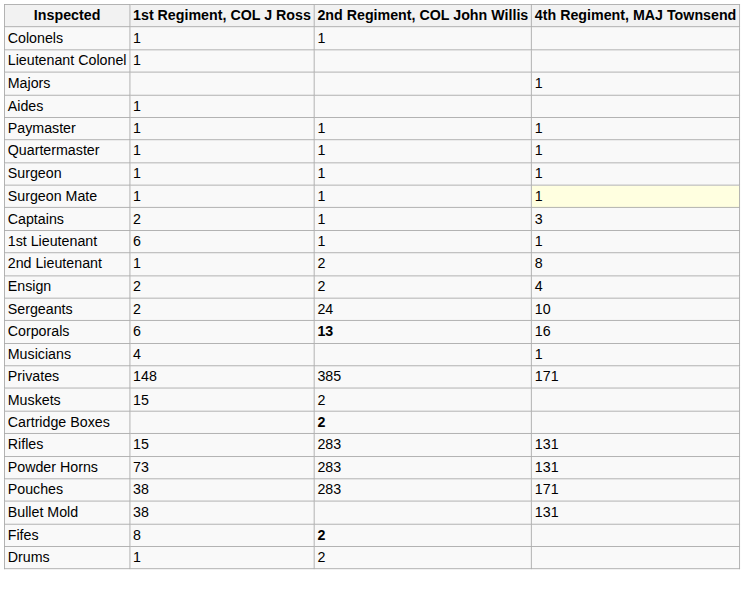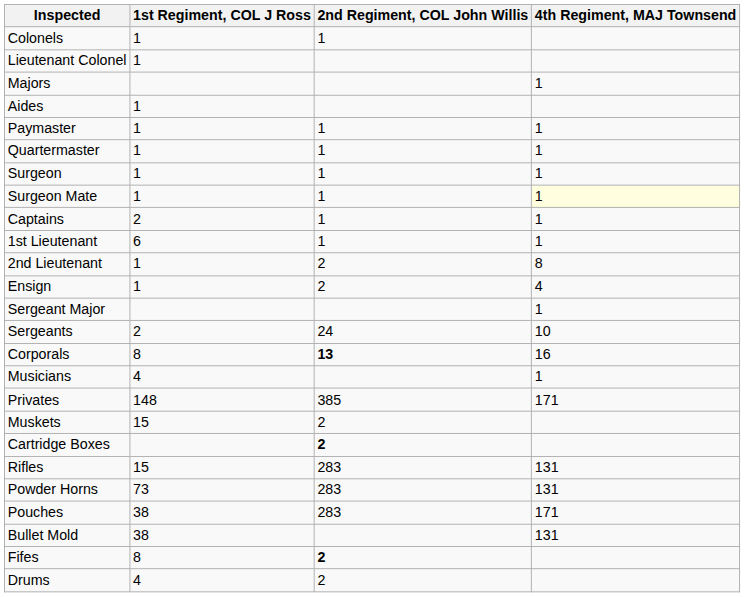Captains | 4th Regiment, MAJ Townsend: 3 -> 1
Ensign | 1st Regiment, COL J Ross: 2 -> 1
+ row: Sergeant Major | 1
Corporals | 1st Regiment, COL J Ross: 6 -> 8
Drums | 1st Regiment, COL J Ross: 1 -> 4
